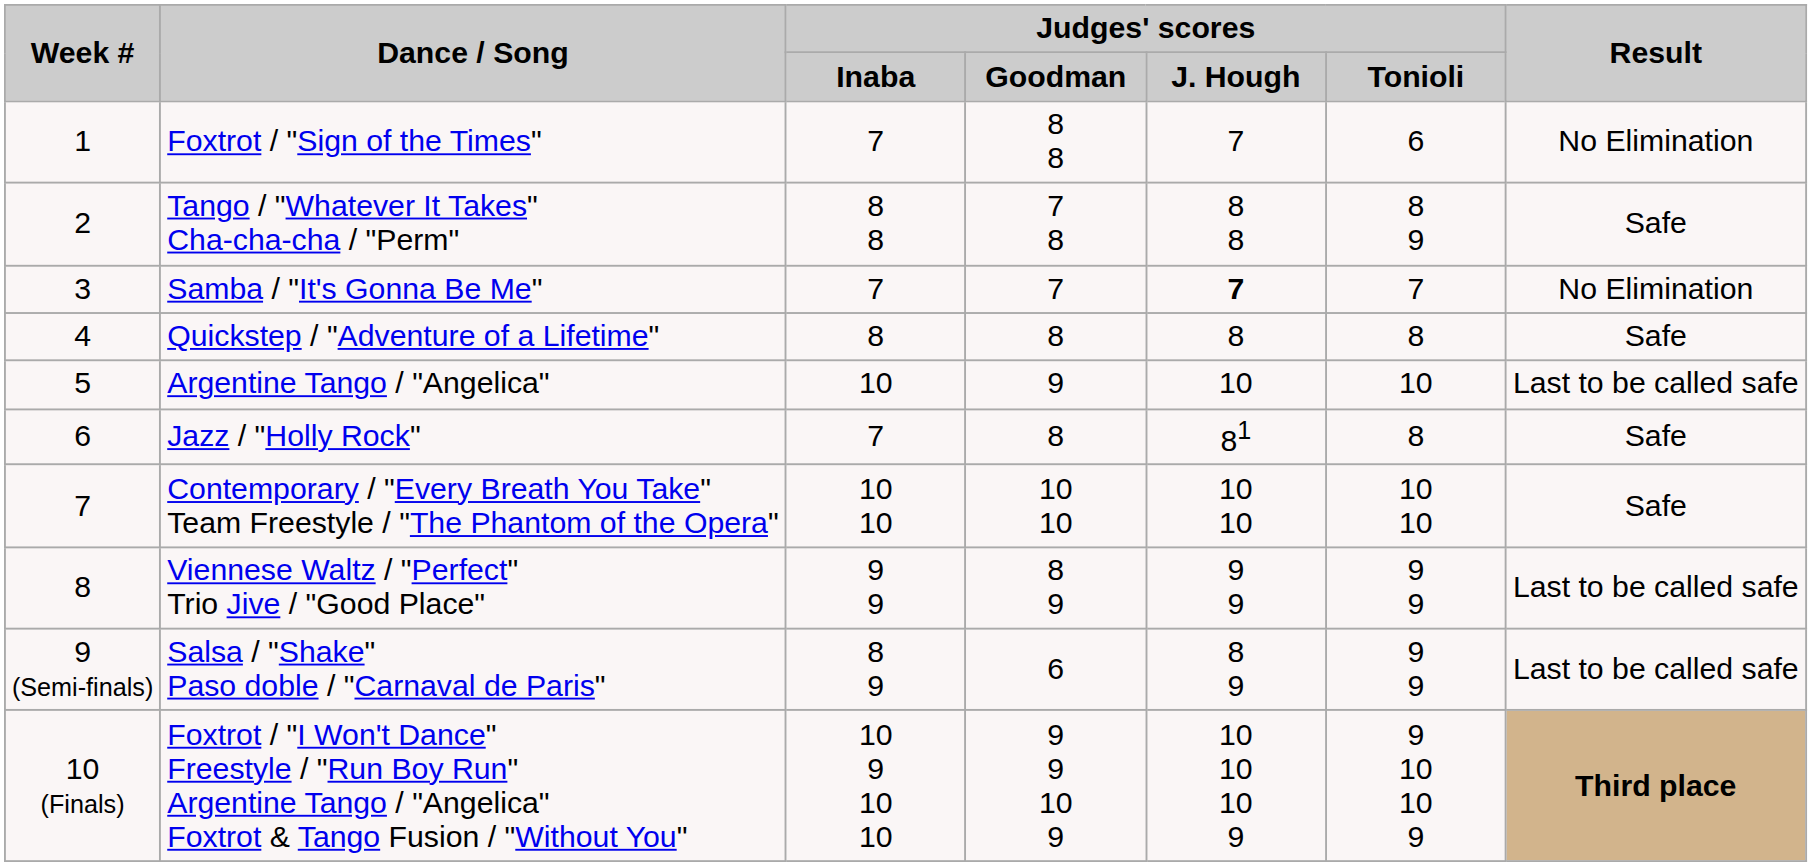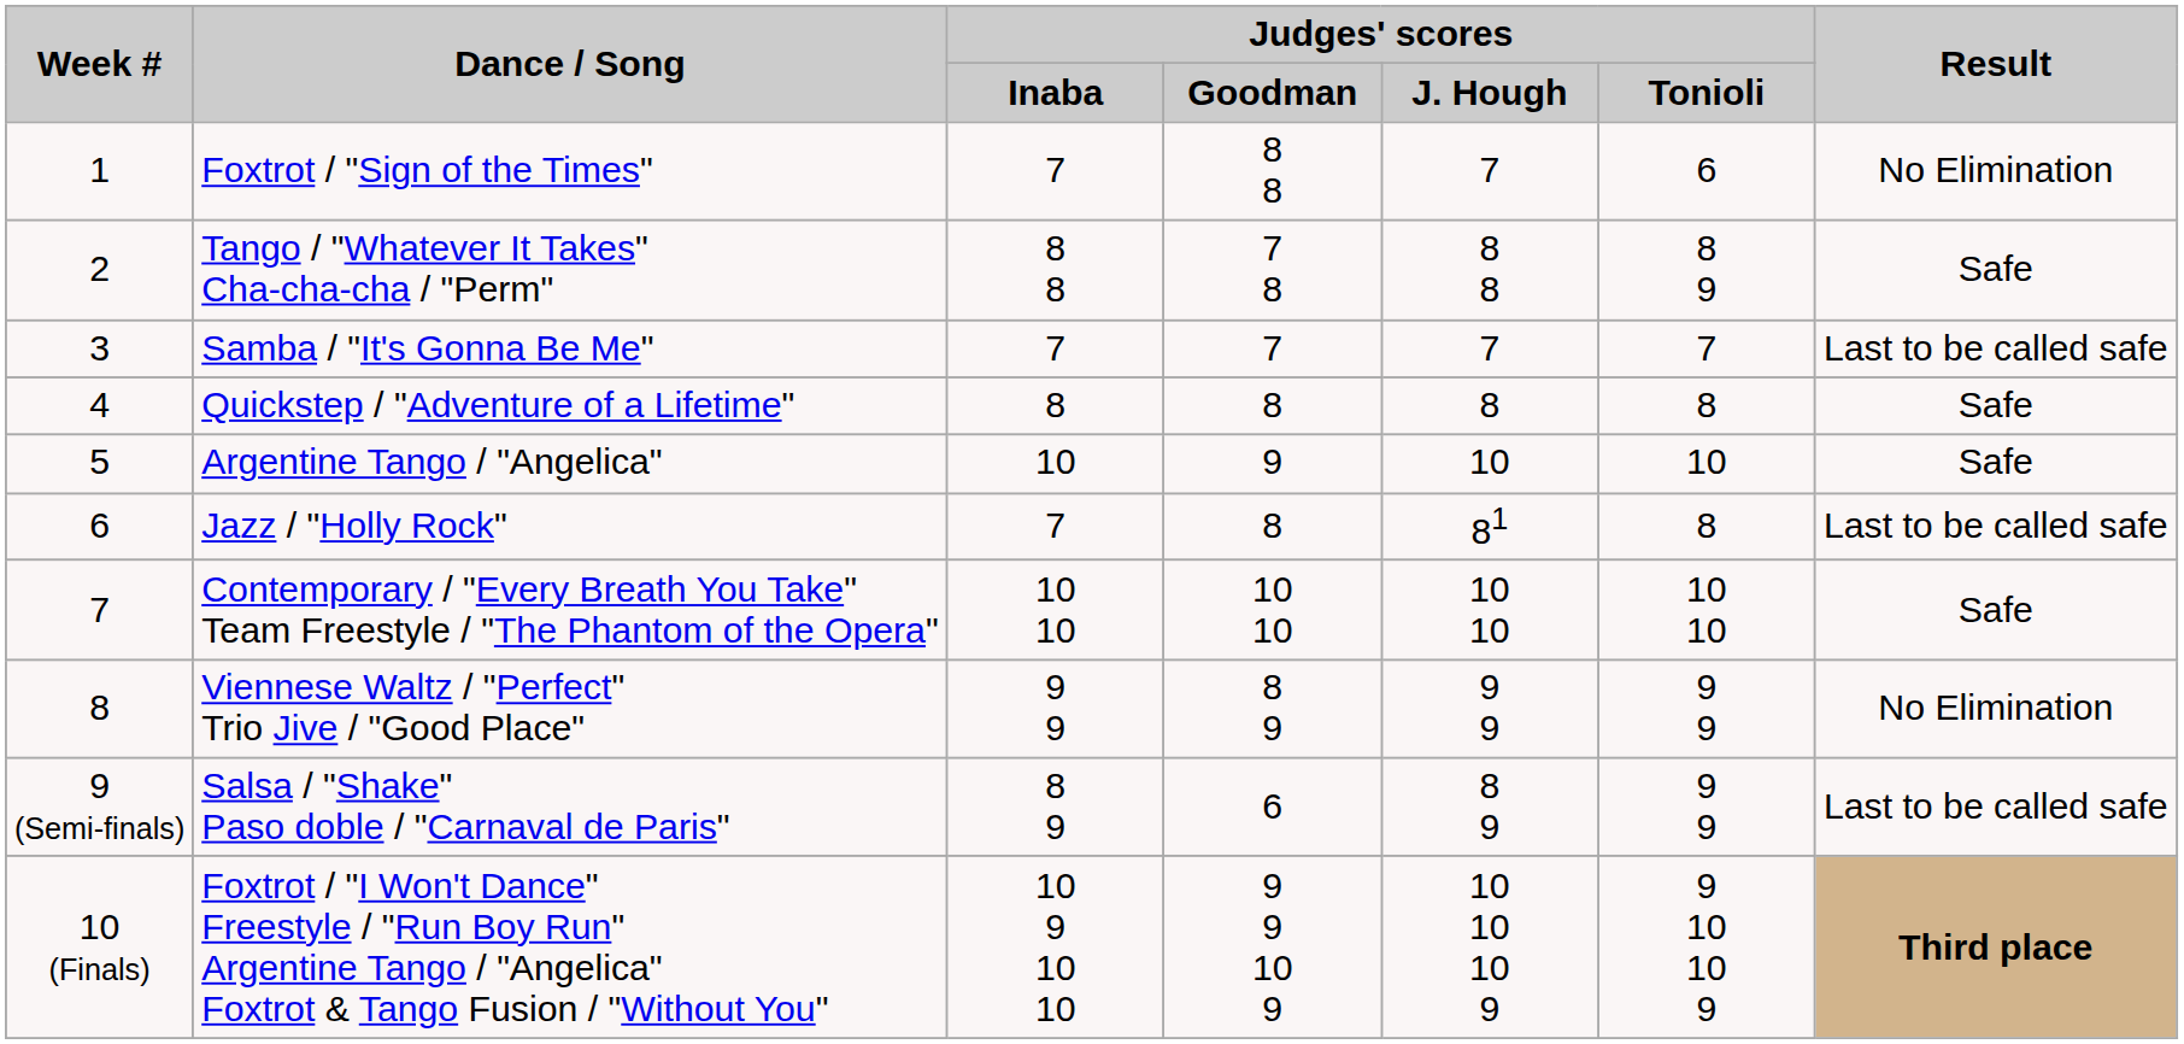Samba / "It's Gonna Be Me" | Judges' scores / J. Hough: bold -> normal
Samba / "It's Gonna Be Me" | Result: No Elimination -> Last to be called safe
Argentine Tango / "Angelica" | Result: Last to be called safe -> Safe
Jazz / "Holly Rock" | Result: Safe -> Last to be called safe
Viennese Waltz / "Perfect" Trio Jive / "Good Place" | Result: Last to be called safe -> No Elimination
